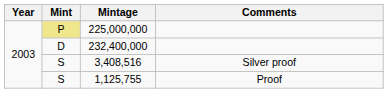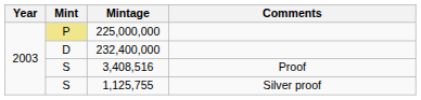3,408,516 | Comments: Silver proof -> Proof
1,125,755 | Comments: Proof -> Silver proof
